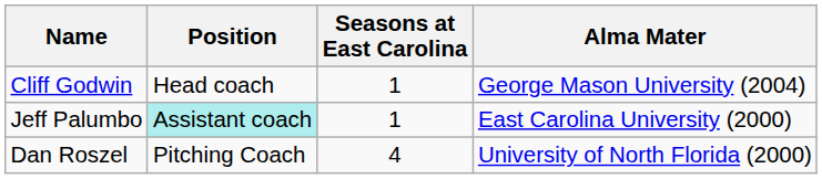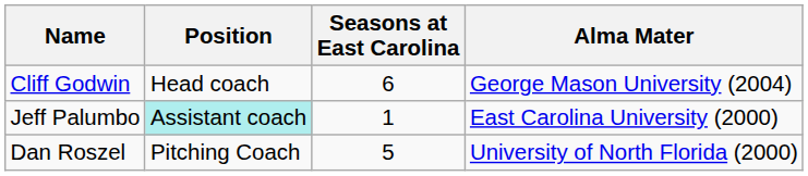Cliff Godwin | Seasons at East Carolina: 1 -> 6
Dan Roszel | Seasons at East Carolina: 4 -> 5
